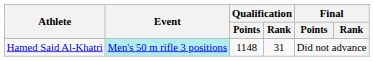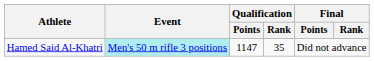Hamed Said Al-Khatri | Qualification / Points: 1148 -> 1147
Hamed Said Al-Khatri | Qualification / Rank: 31 -> 35
